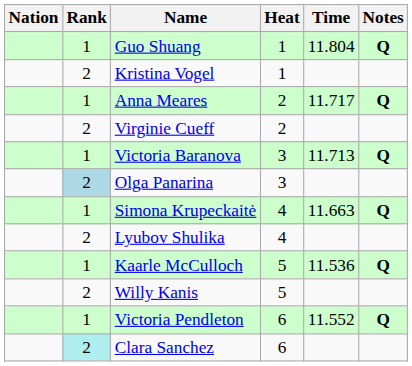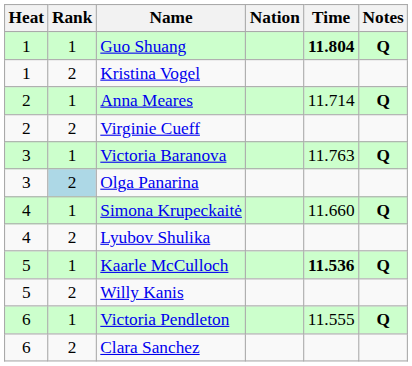columns swapped: Heat <-> Nation
Guo Shuang | Time: normal -> bold
Anna Meares | Time: 11.717 -> 11.714
Victoria Baranova | Time: 11.713 -> 11.763
Simona Krupeckaitė | Time: 11.663 -> 11.660
Kaarle McCulloch | Time: normal -> bold
Victoria Pendleton | Time: 11.552 -> 11.555
Clara Sanchez | Rank: paleturquoise background -> no background
